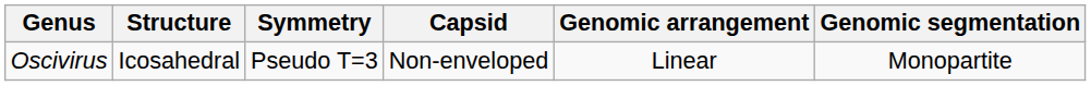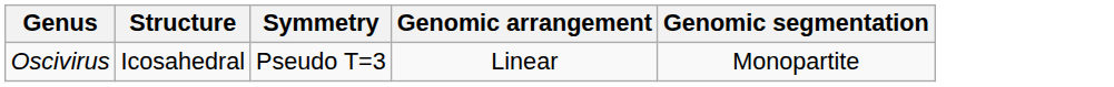- column: Capsid | Non-enveloped
